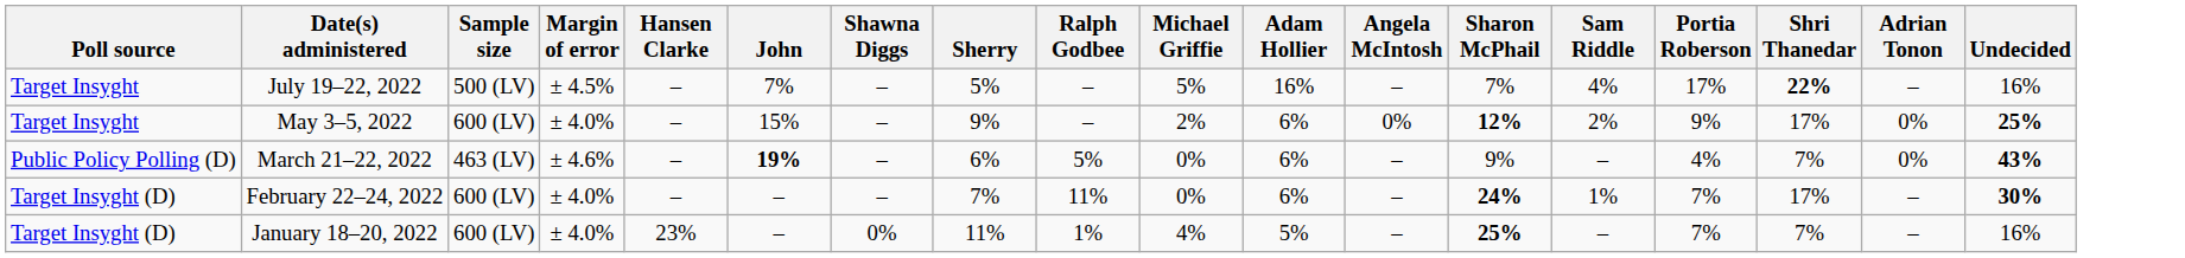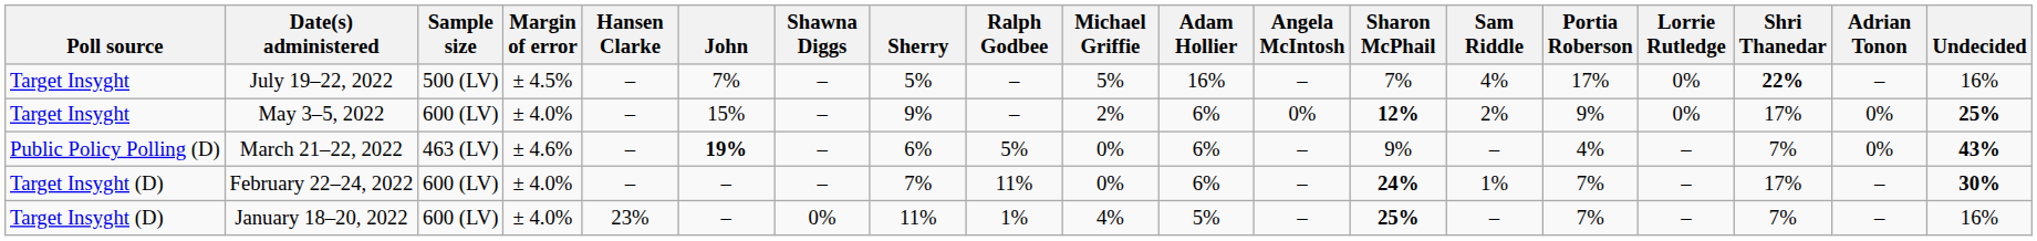+ column: Lorrie Rutledge | 0% | 0% | – | – | –
